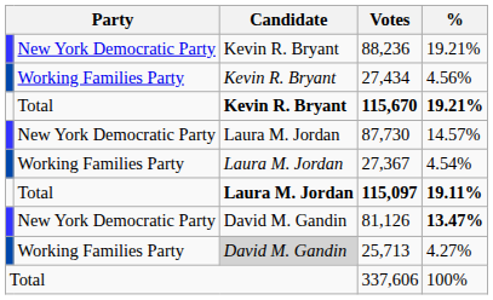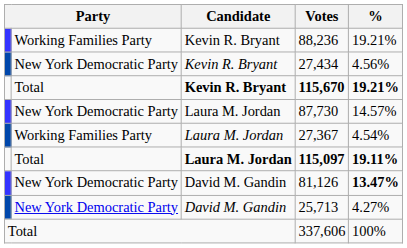88,236 | column 2: New York Democratic Party -> Working Families Party
27,434 | column 2: Working Families Party -> New York Democratic Party
25,713 | column 2: Working Families Party -> New York Democratic Party
25,713 | Candidate: lightgrey background -> no background
